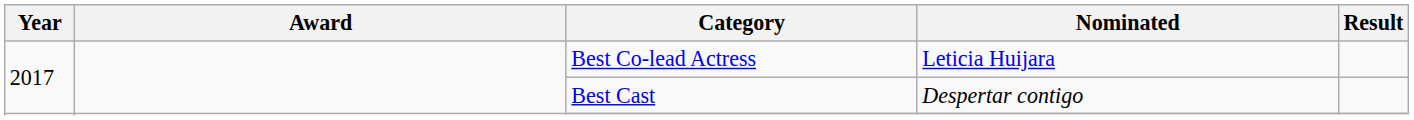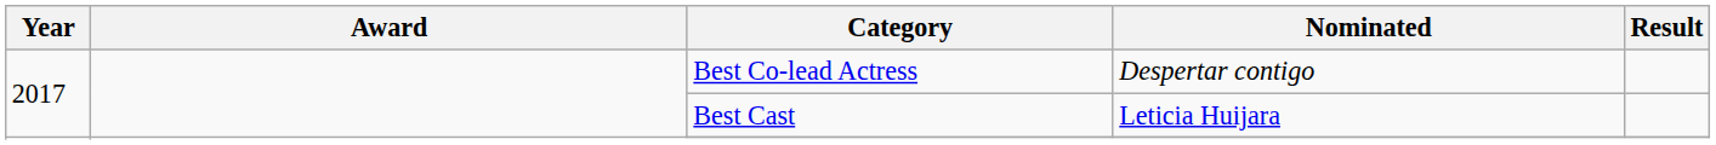Best Co-lead Actress | Nominated: Leticia Huijara -> Despertar contigo
Best Cast | Nominated: Despertar contigo -> Leticia Huijara
